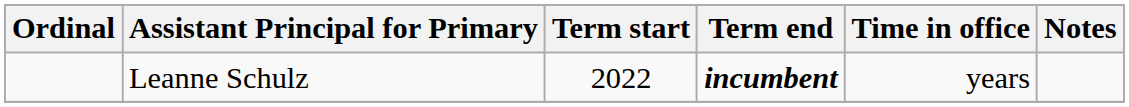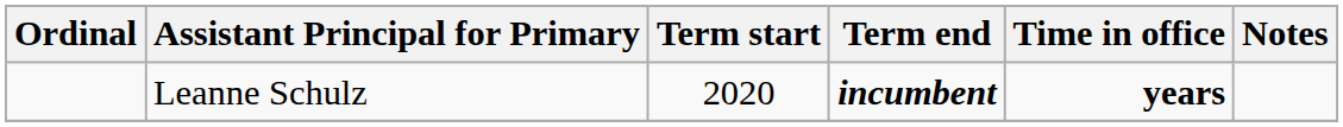Leanne Schulz | Term start: 2022 -> 2020
Leanne Schulz | Time in office: normal -> bold
